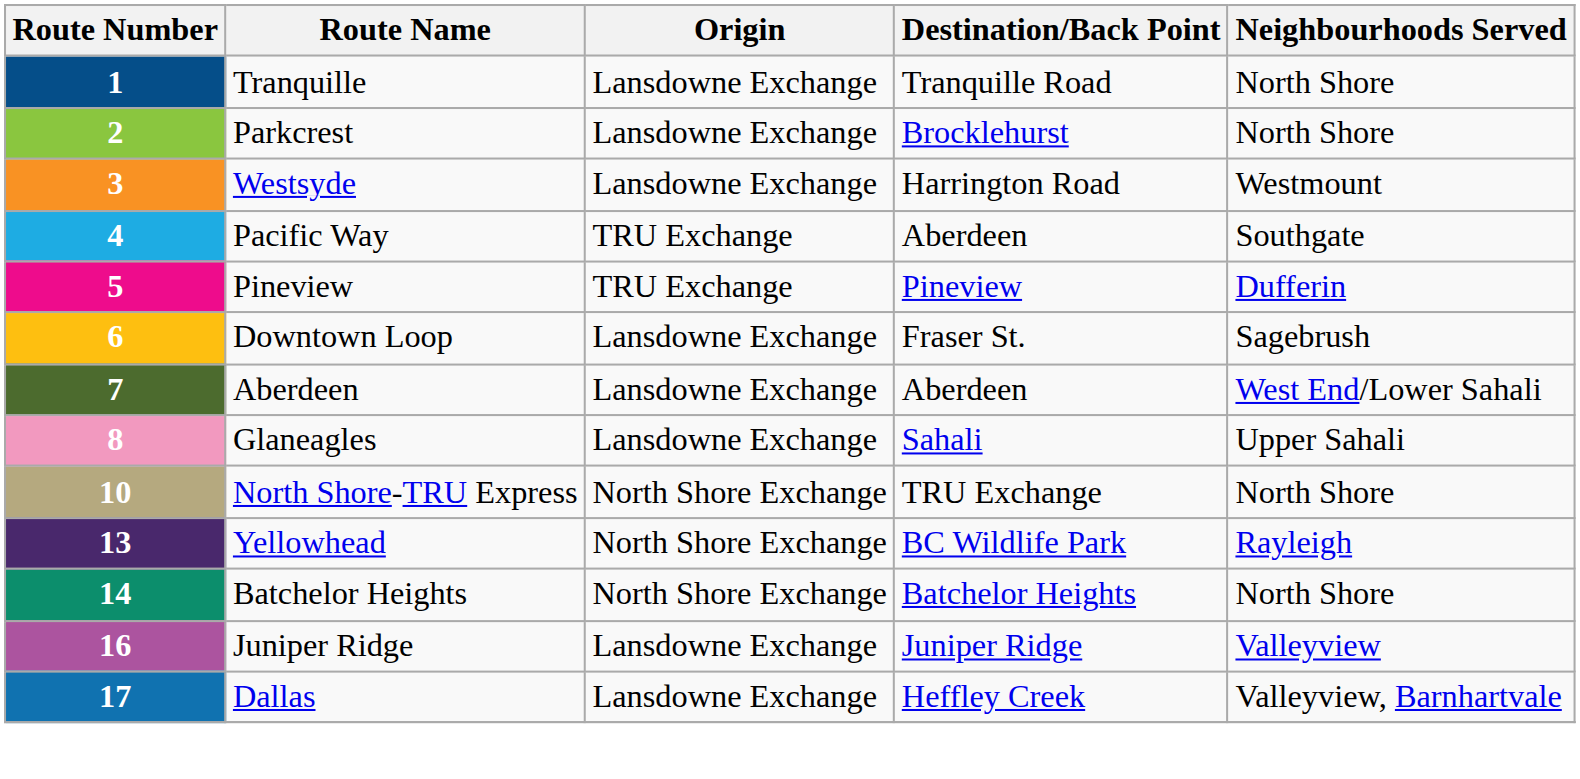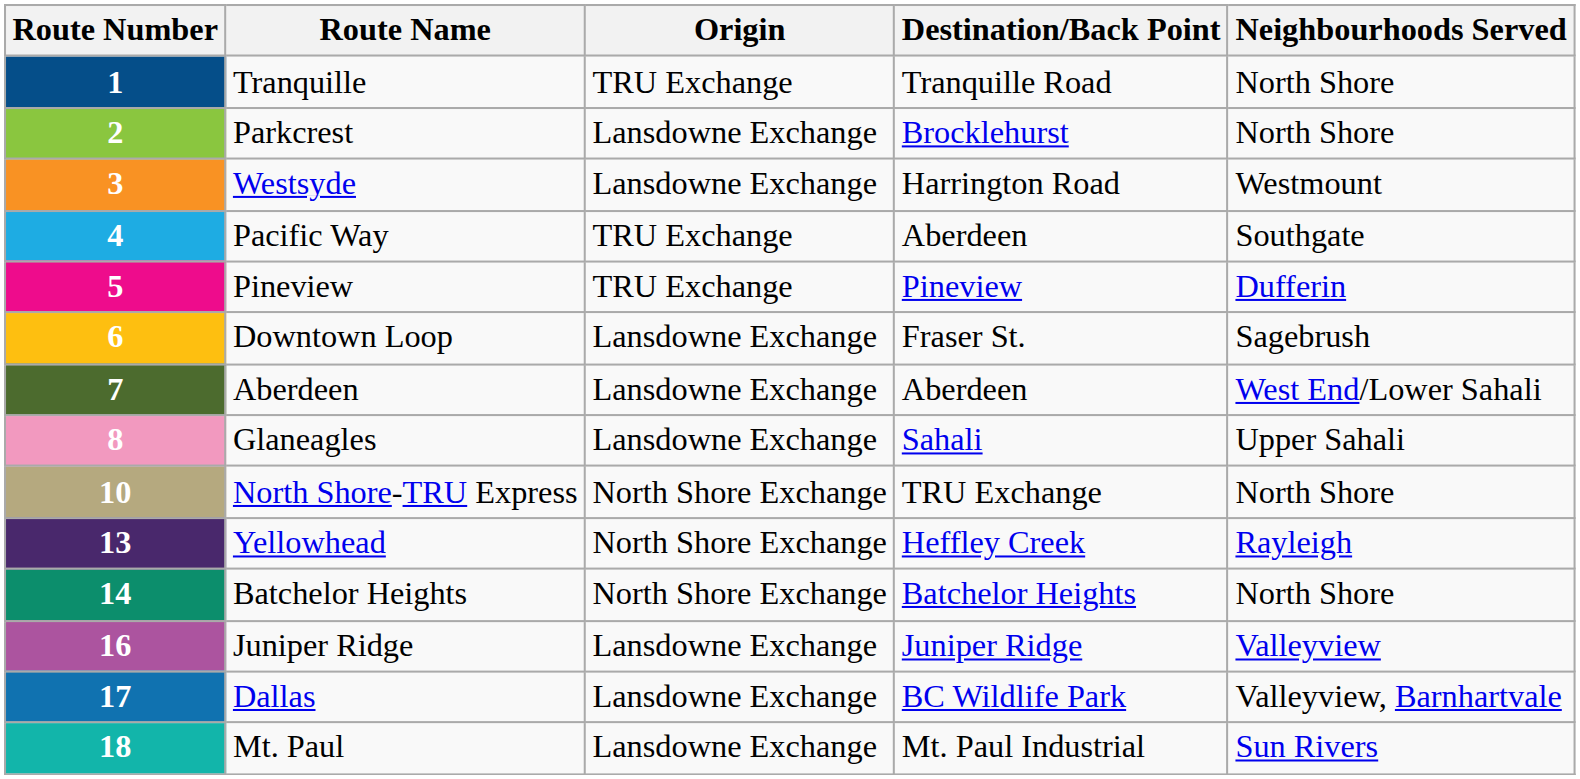Tranquille | Origin: Lansdowne Exchange -> TRU Exchange
Yellowhead | Destination/Back Point: BC Wildlife Park -> Heffley Creek
Dallas | Destination/Back Point: Heffley Creek -> BC Wildlife Park
+ row: 18 | Mt. Paul | Lansdowne Exchange | Mt. Paul Industrial | Sun Rivers
